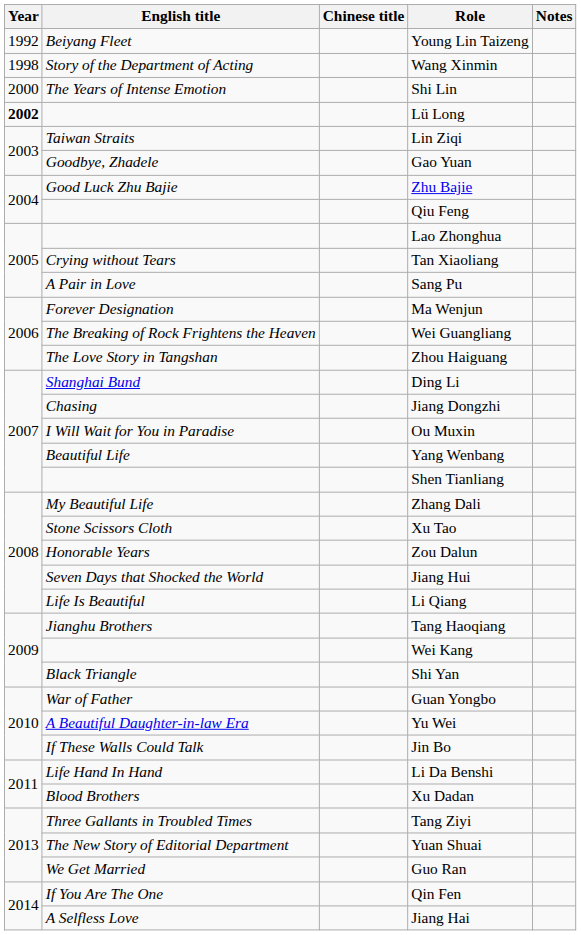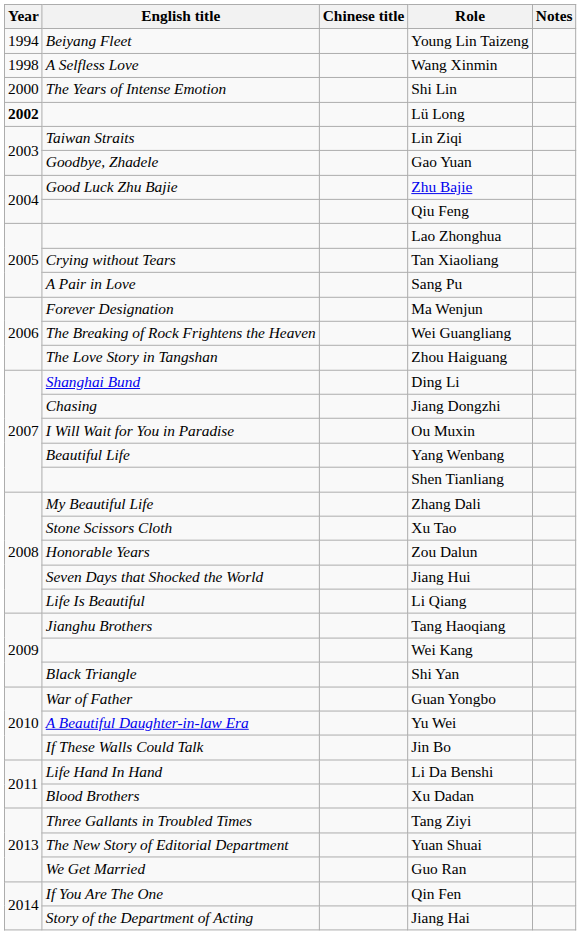Young Lin Taizeng | Year: 1992 -> 1994
Wang Xinmin | English title: Story of the Department of Acting -> A Selfless Love
Jiang Hai | English title: A Selfless Love -> Story of the Department of Acting
